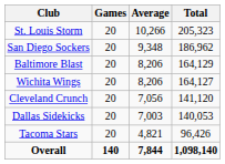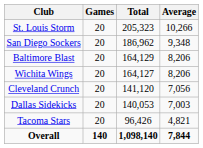columns swapped: Total <-> Average
